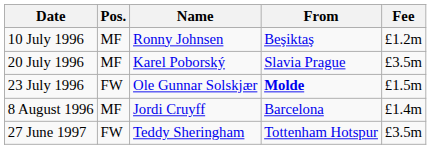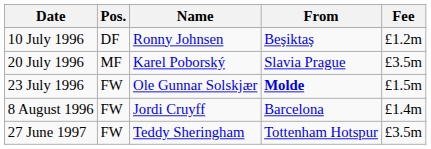10 July 1996 | Pos.: MF -> DF
8 August 1996 | Pos.: MF -> FW
